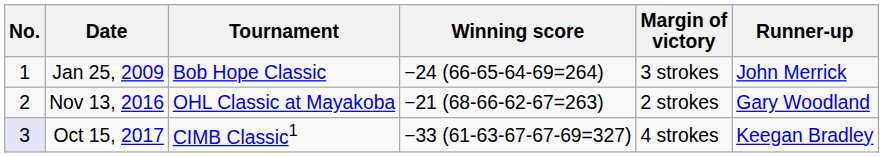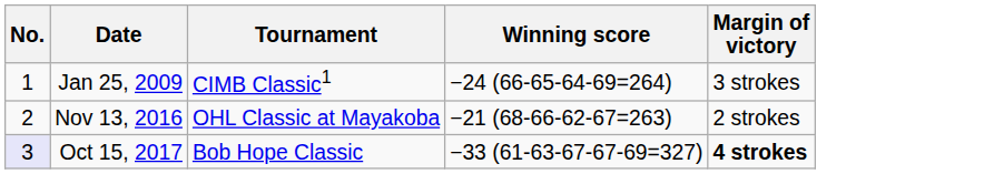- column: Runner-up | John Merrick | Gary Woodland | Keegan Bradley
Jan 25, 2009 | Tournament: Bob Hope Classic -> CIMB Classic1
Oct 15, 2017 | Tournament: CIMB Classic1 -> Bob Hope Classic
Oct 15, 2017 | Margin of victory: normal -> bold
